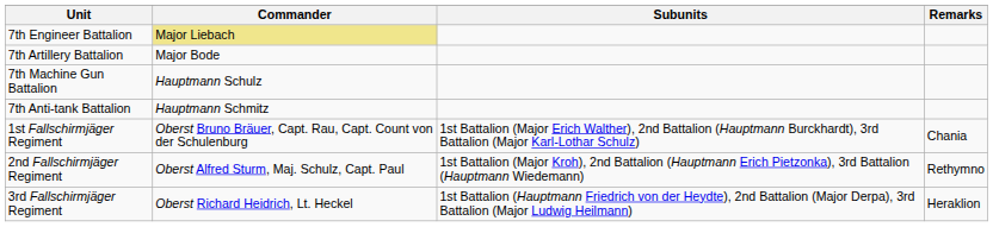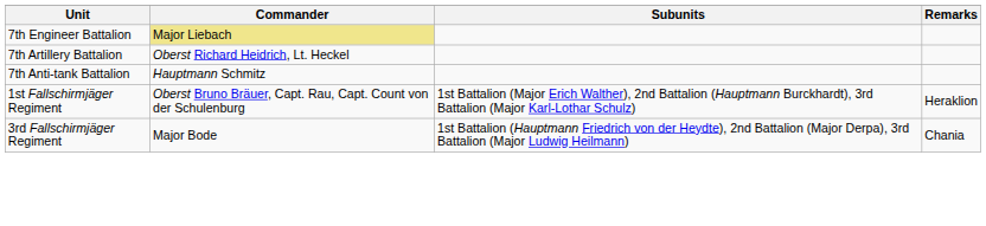7th Artillery Battalion | Commander: Major Bode -> Oberst Richard Heidrich, Lt. Heckel
- row: 7th Machine Gun Battalion | Hauptmann Schulz
1st Fallschirmjäger Regiment | Remarks: Chania -> Heraklion
- row: 2nd Fallschirmjäger Regiment | Oberst Alfred Sturm, Maj. Schulz, Capt. Paul | 1st Battalion (Major Kroh), 2nd Battalion (Hauptmann Erich Pietzonka), 3rd Battalion (Hauptmann Wiedemann) | Rethymno
3rd Fallschirmjäger Regiment | Commander: Oberst Richard Heidrich, Lt. Heckel -> Major Bode
3rd Fallschirmjäger Regiment | Remarks: Heraklion -> Chania
